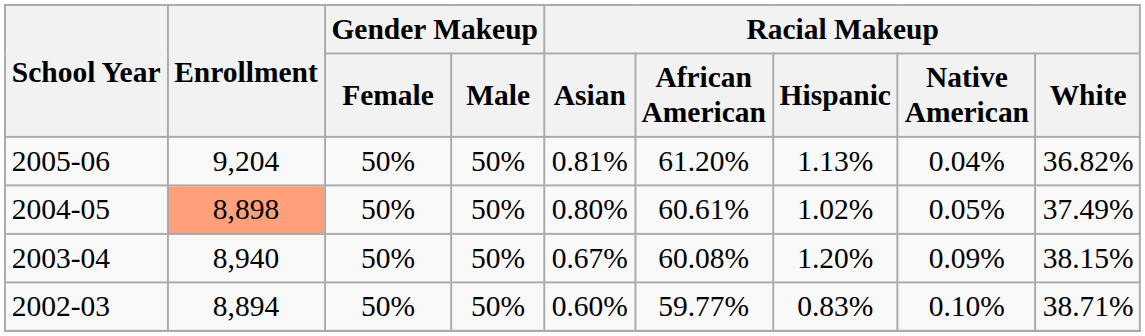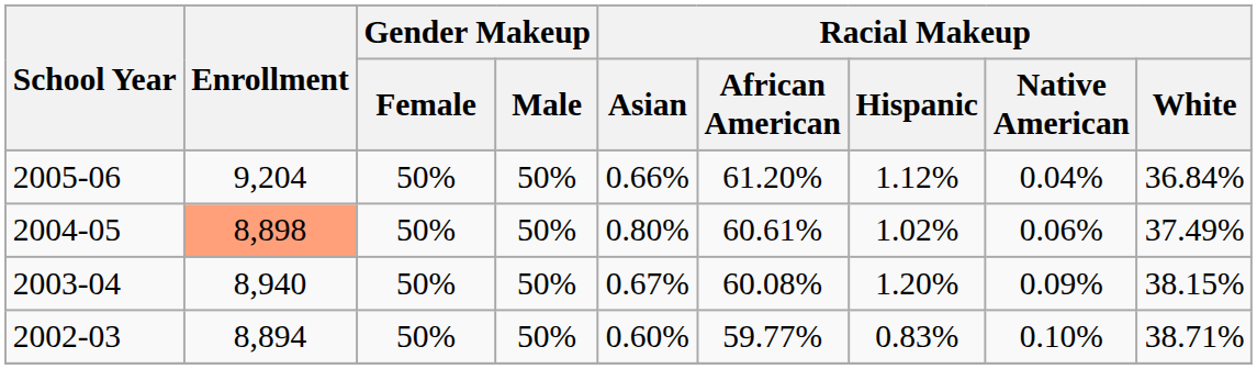2005-06 | Racial Makeup / Asian: 0.81% -> 0.66%
2005-06 | Racial Makeup / Hispanic: 1.13% -> 1.12%
2005-06 | Racial Makeup / White: 36.82% -> 36.84%
2004-05 | Racial Makeup / Native American: 0.05% -> 0.06%
